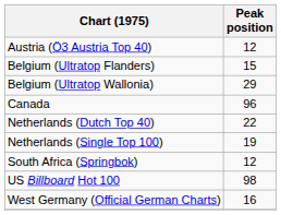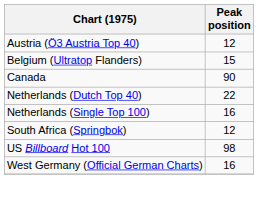- row: Belgium (Ultratop Wallonia) | 29
Canada | Peak position: 96 -> 90
Netherlands (Single Top 100) | Peak position: 19 -> 16
